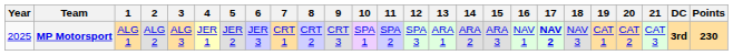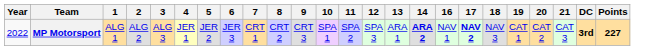- column: 15 | ARA 3
MP Motorsport | Year: 2025 -> 2022
MP Motorsport | 14: normal -> bold
MP Motorsport | Points: 230 -> 227
